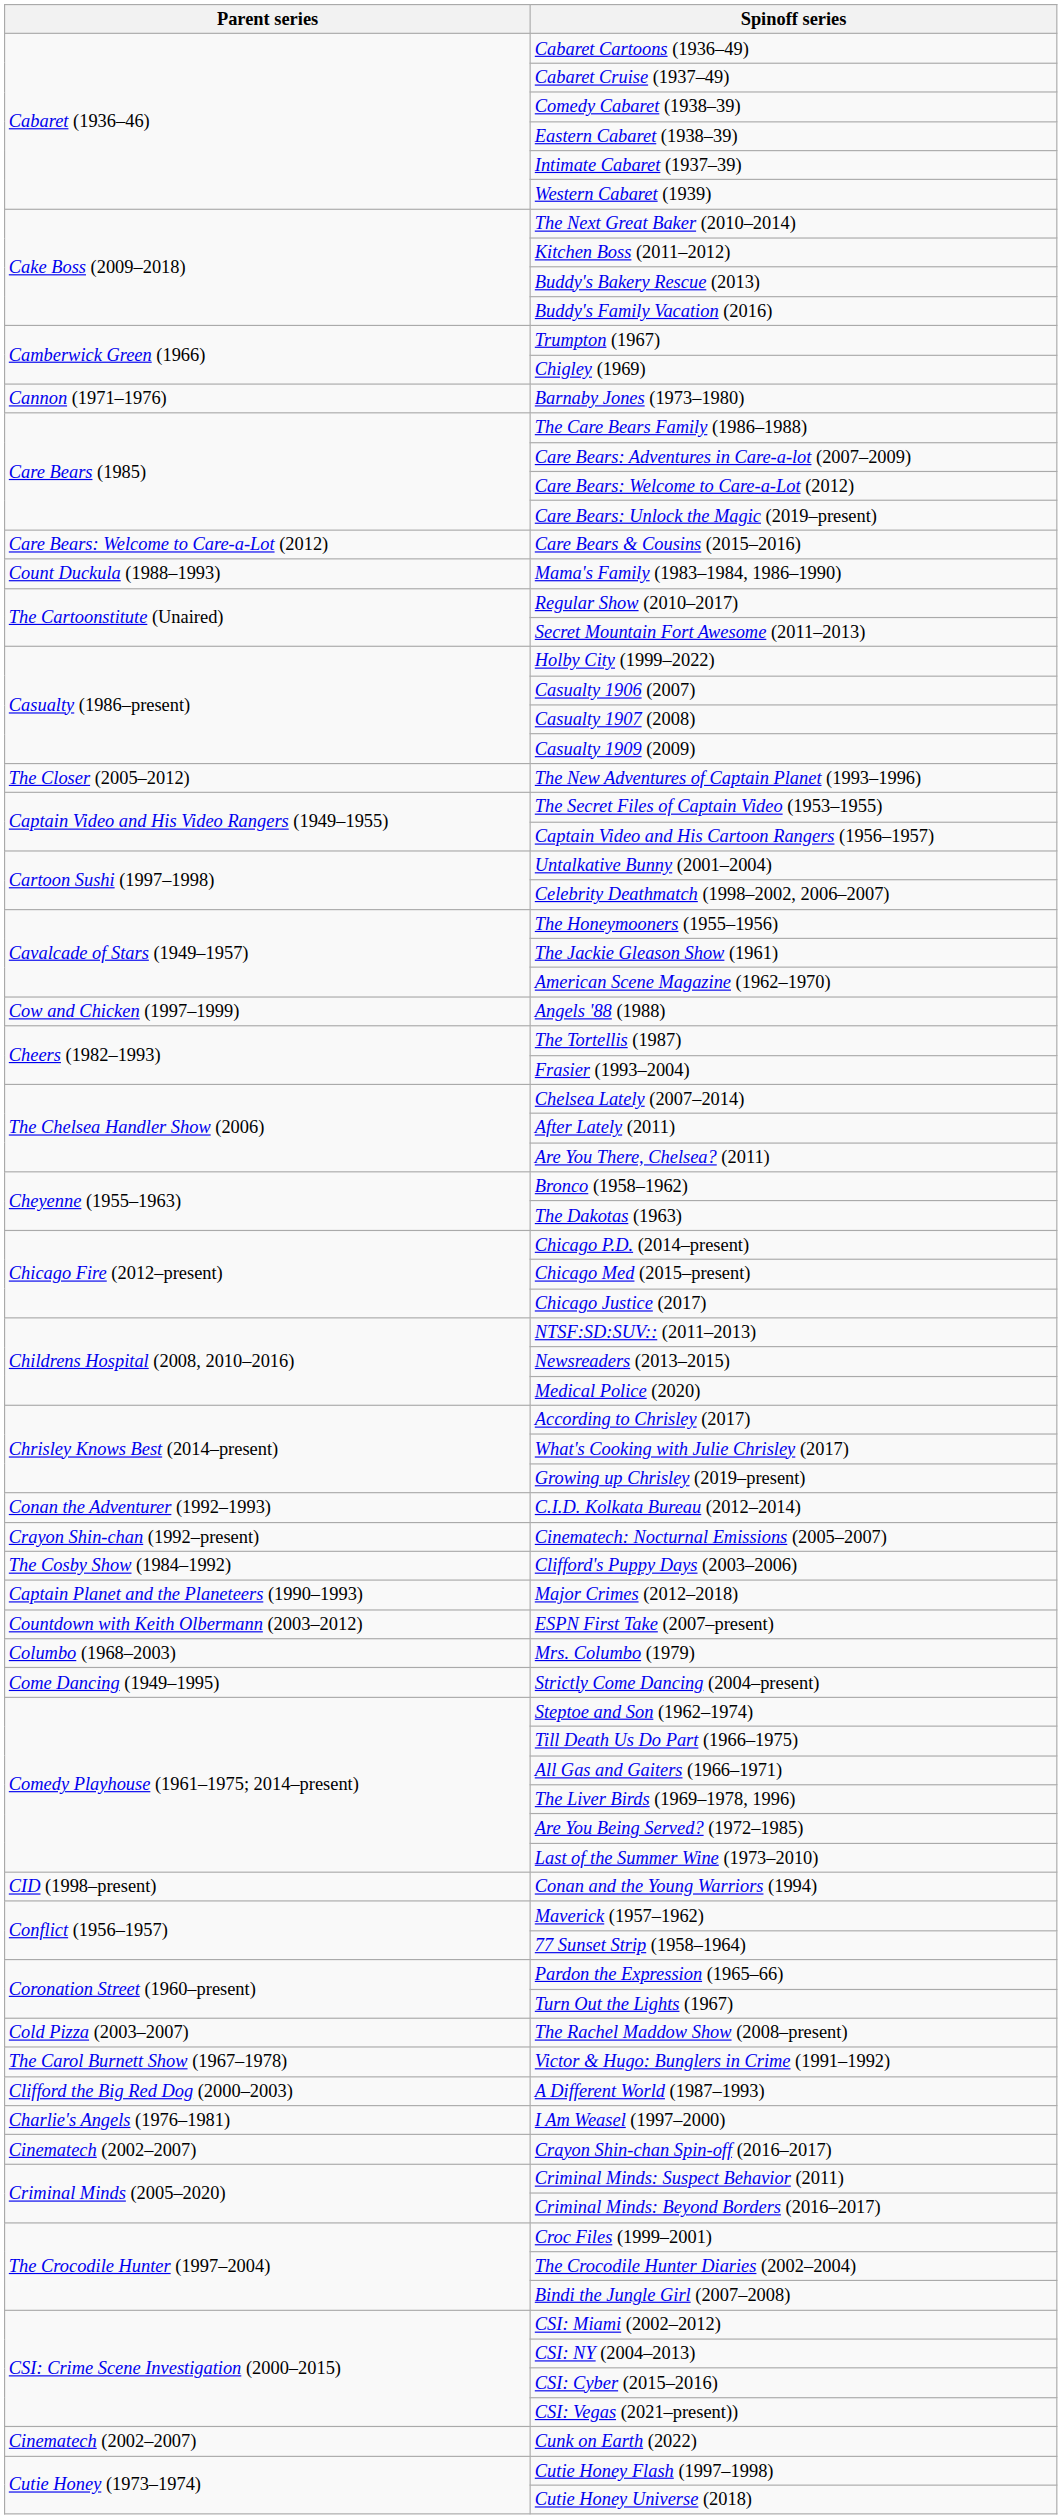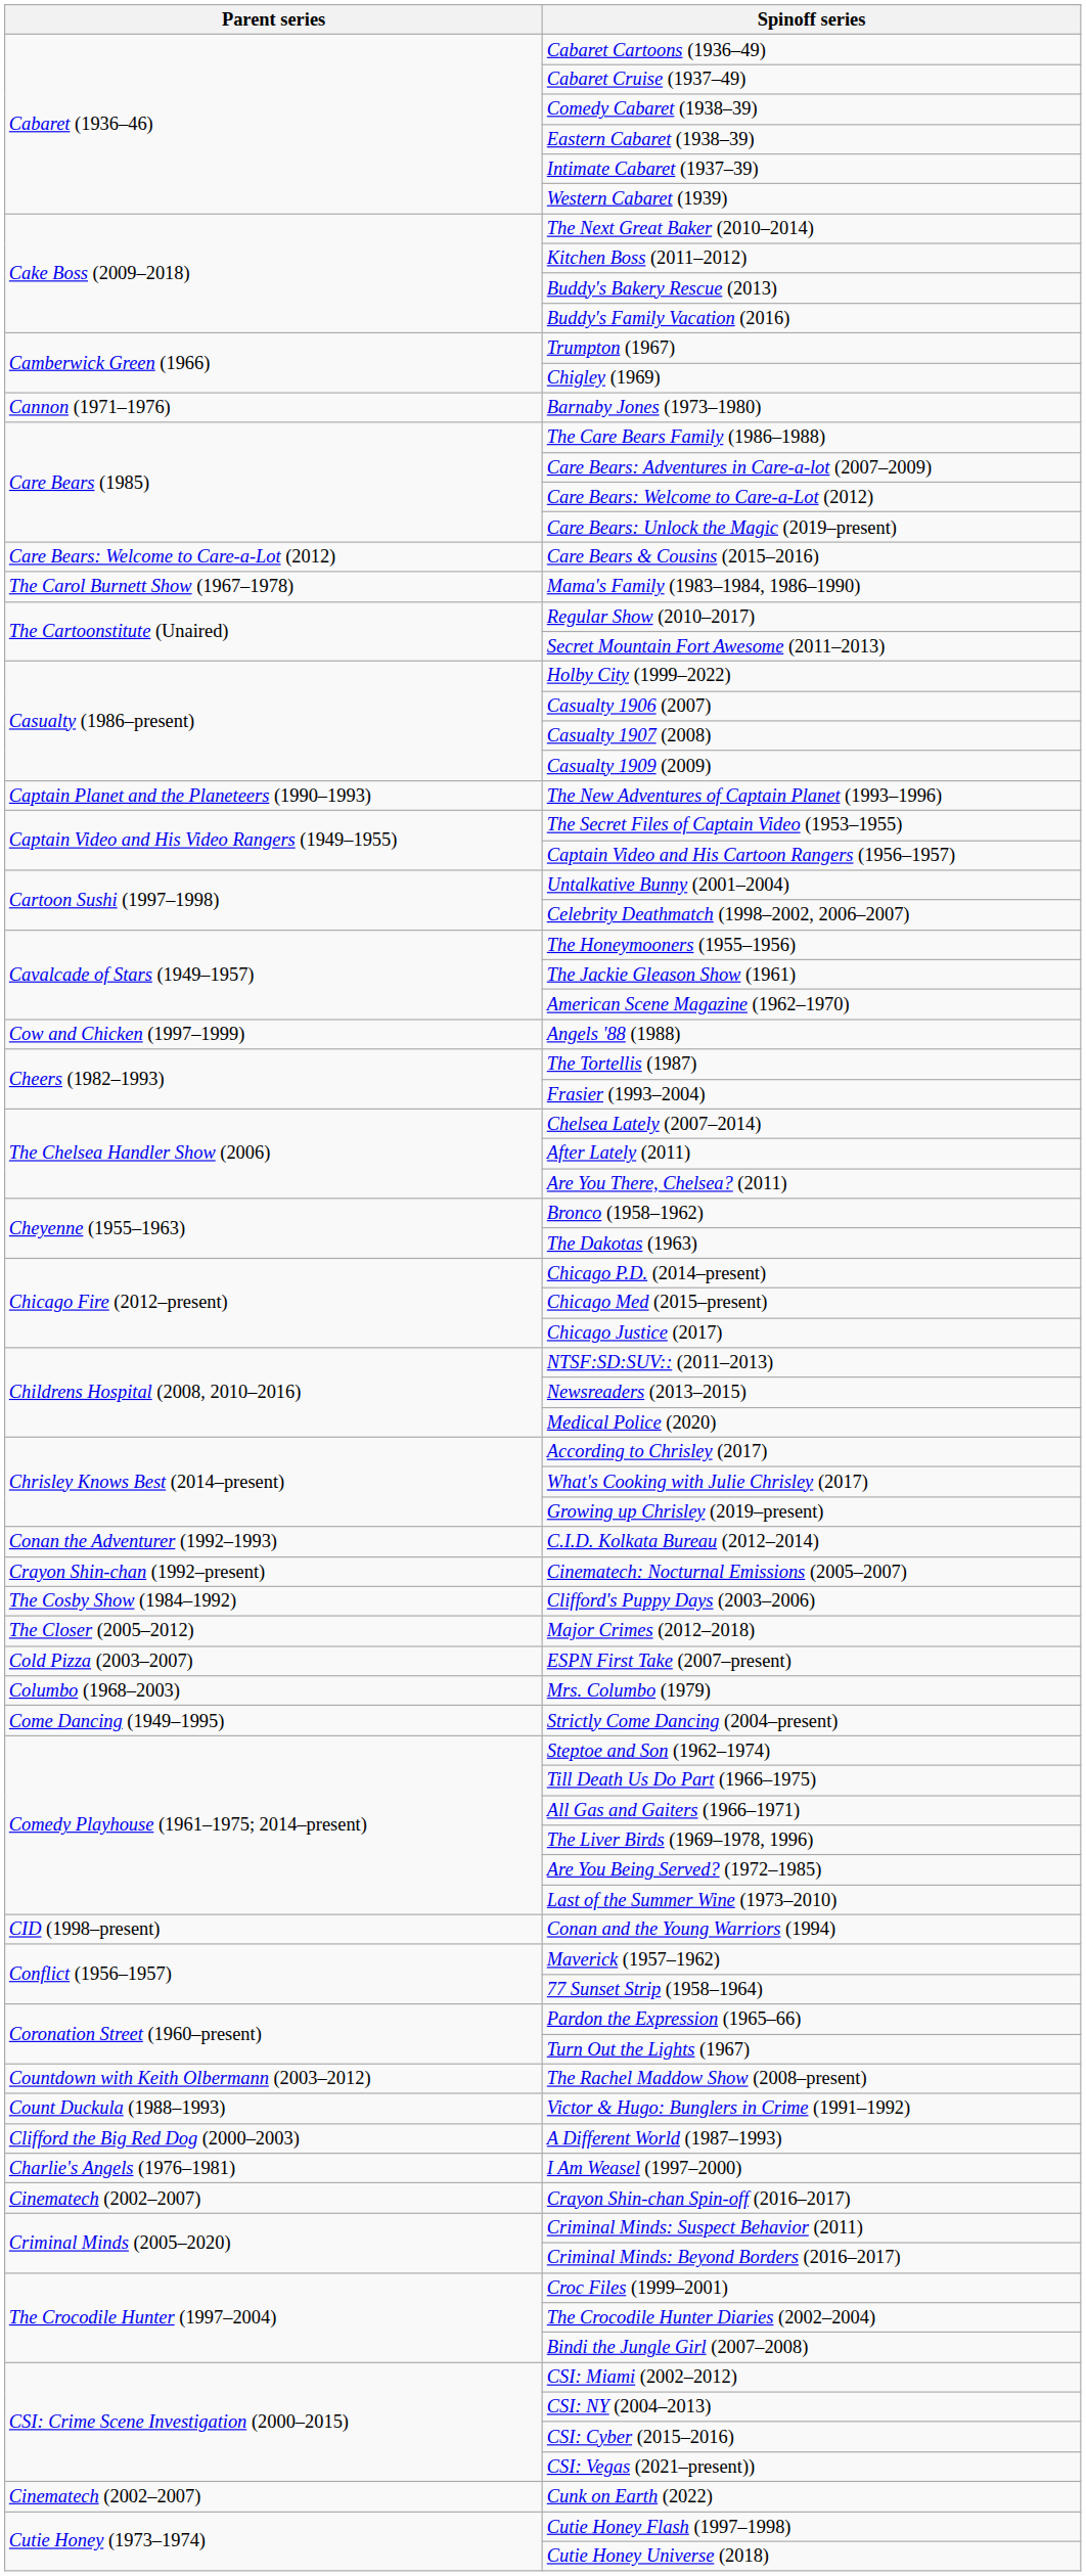Mama's Family (1983–1984, 1986–1990) | Parent series: Count Duckula (1988–1993) -> The Carol Burnett Show (1967–1978)
The New Adventures of Captain Planet (1993–1996) | Parent series: The Closer (2005–2012) -> Captain Planet and the Planeteers (1990–1993)
Major Crimes (2012–2018) | Parent series: Captain Planet and the Planeteers (1990–1993) -> The Closer (2005–2012)
ESPN First Take (2007–present) | Parent series: Countdown with Keith Olbermann (2003–2012) -> Cold Pizza (2003–2007)
The Rachel Maddow Show (2008–present) | Parent series: Cold Pizza (2003–2007) -> Countdown with Keith Olbermann (2003–2012)
Victor & Hugo: Bunglers in Crime (1991–1992) | Parent series: The Carol Burnett Show (1967–1978) -> Count Duckula (1988–1993)
